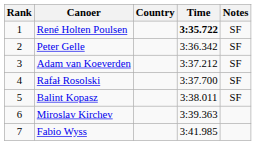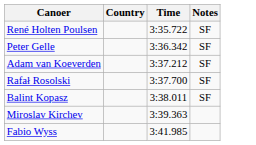- column: Rank | 1 | 2 | 3 | 4 | 5 | 6 | 7
René Holten Poulsen | Time: bold -> normal
